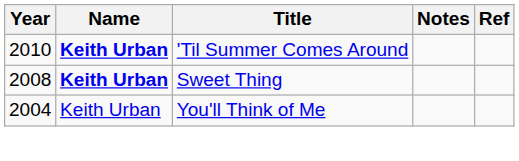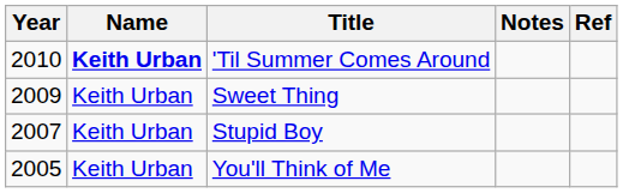Sweet Thing | Year: 2008 -> 2009
Sweet Thing | Name: bold -> normal
+ row: 2007 | Keith Urban | Stupid Boy
You'll Think of Me | Year: 2004 -> 2005
